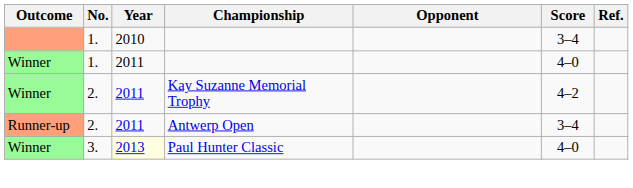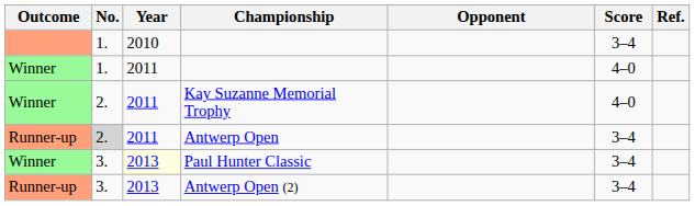Kay Suzanne Memorial Trophy | Score: 4–2 -> 4–0
Antwerp Open | No.: no background -> lightgrey background
Paul Hunter Classic | Score: 4–0 -> 3–4
+ row: Runner-up | 3. | 2013 | Antwerp Open (2) | 3–4
